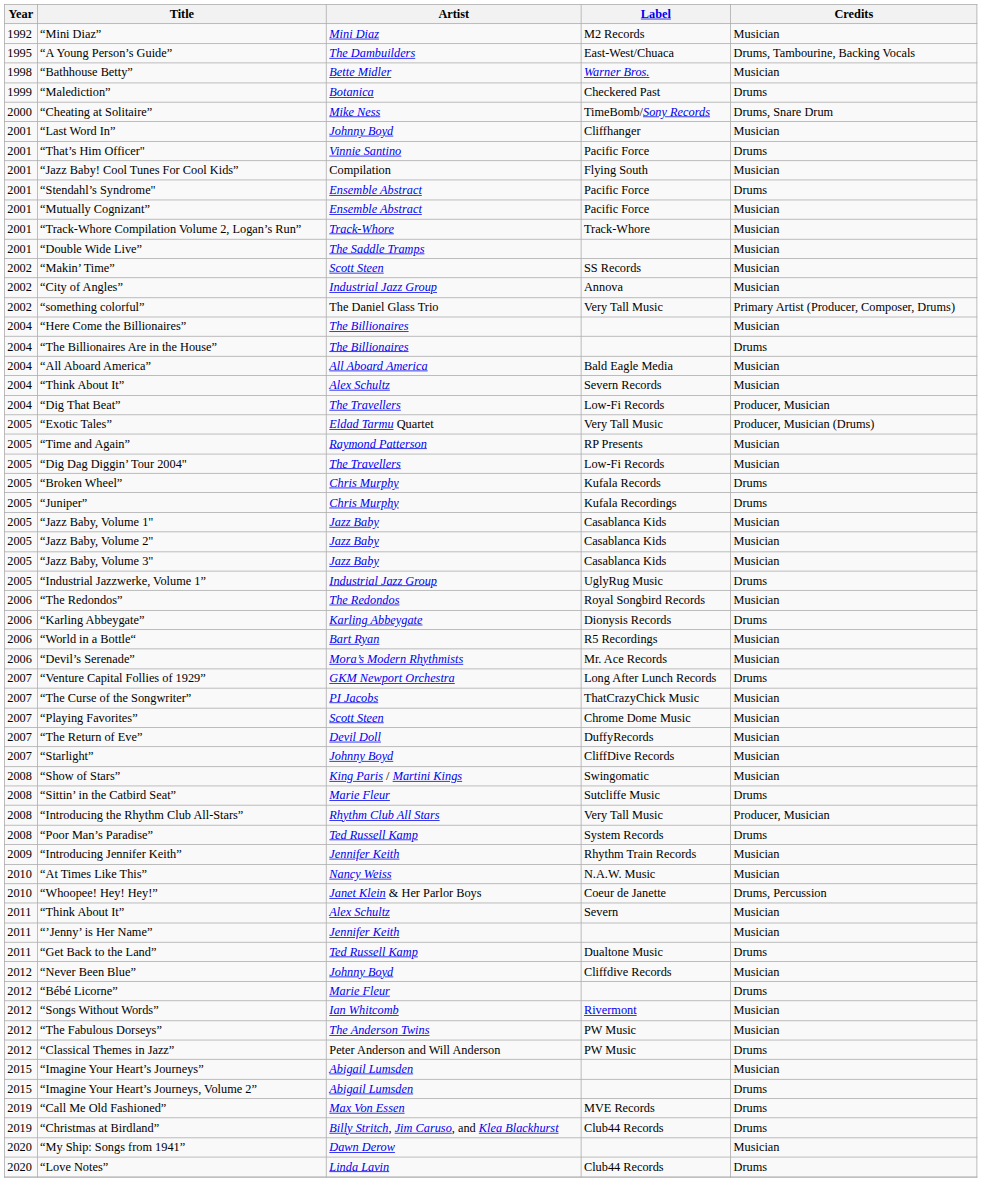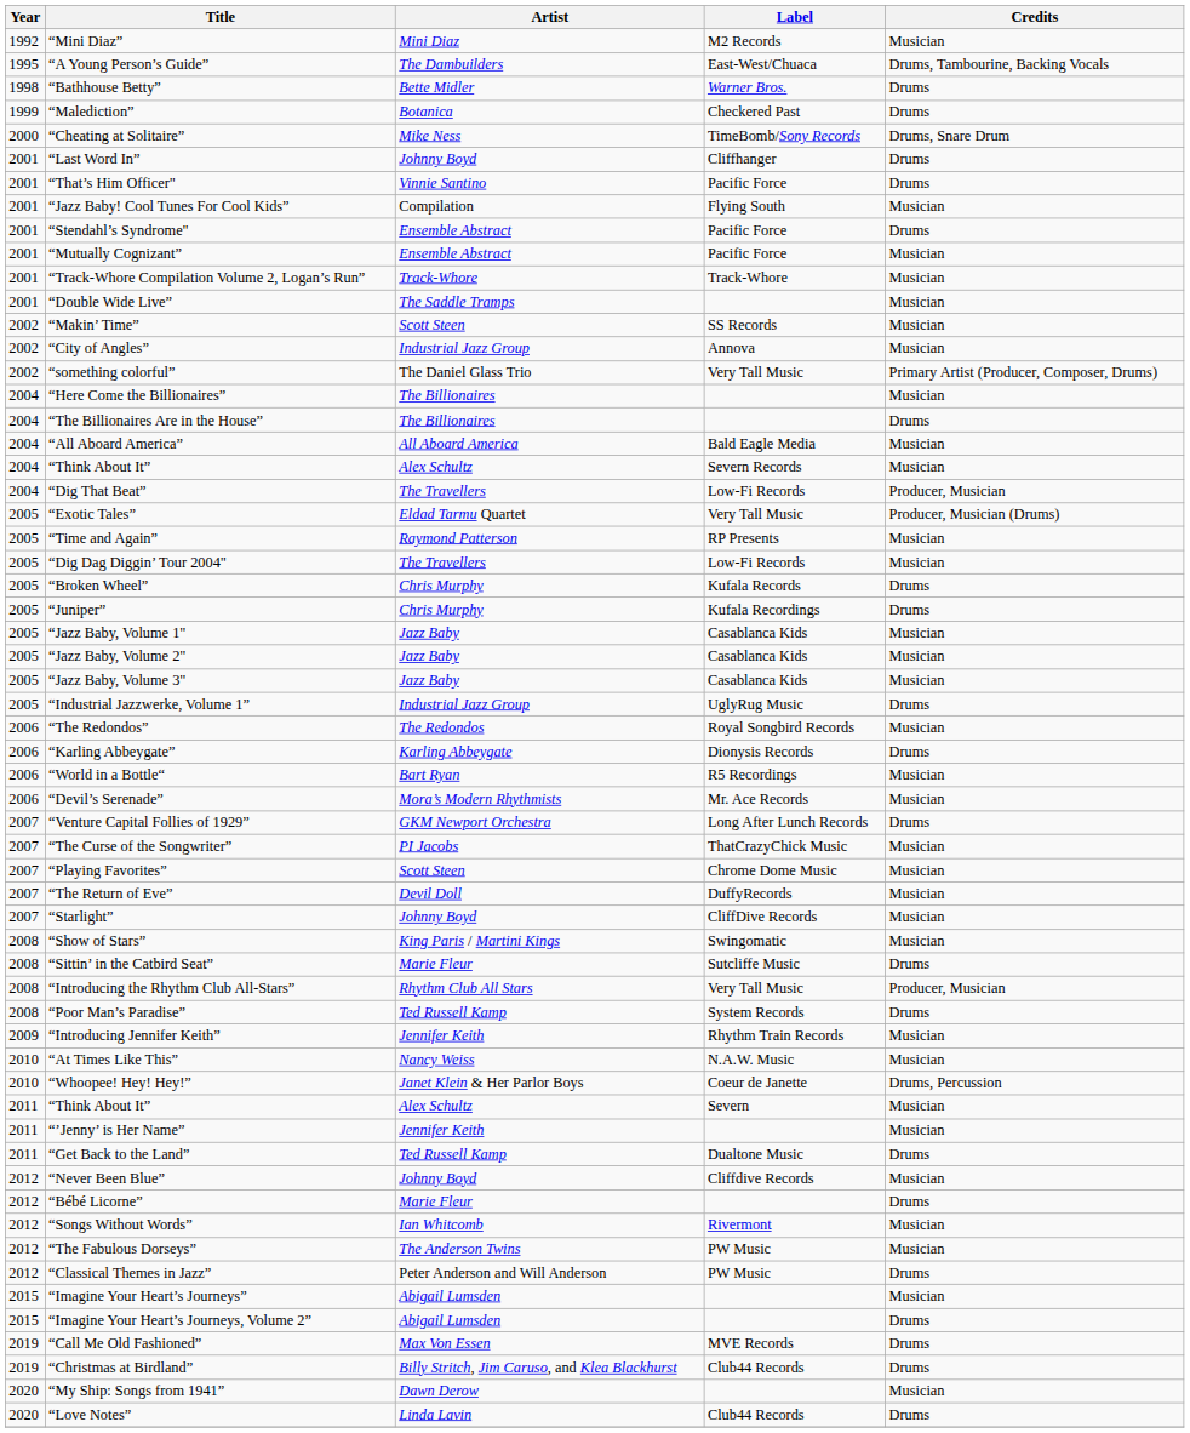“Bathhouse Betty” | Credits: Musician -> Drums
“Last Word In” | Credits: Musician -> Drums
